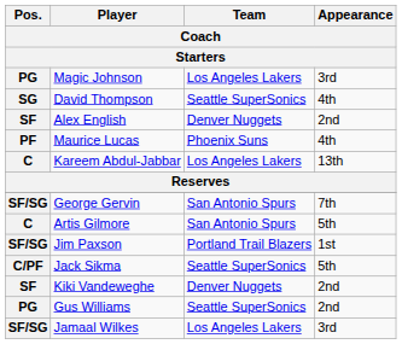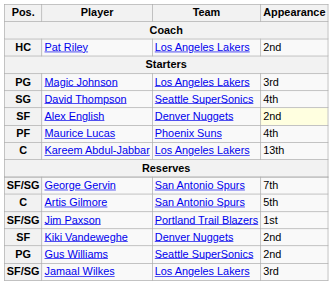+ row: HC | Pat Riley | Los Angeles Lakers | 2nd
Alex English | Appearance: no background -> lightyellow background
- row: C/PF | Jack Sikma | Seattle SuperSonics | 5th
